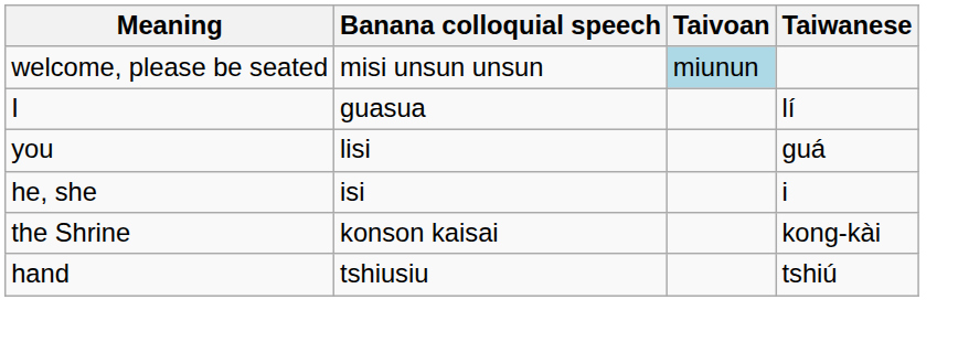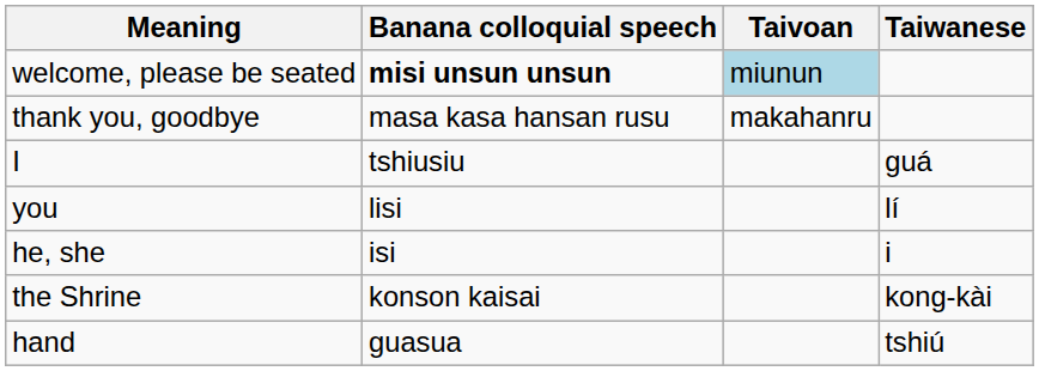welcome, please be seated | Banana colloquial speech: normal -> bold
+ row: thank you, goodbye | masa kasa hansan rusu | makahanru
I | Banana colloquial speech: guasua -> tshiusiu
I | Taiwanese: lí -> guá
you | Taiwanese: guá -> lí
hand | Banana colloquial speech: tshiusiu -> guasua
